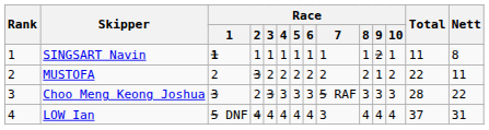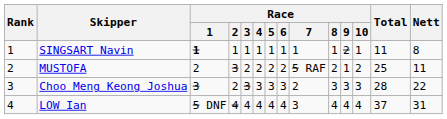MUSTOFA | Race / 7: 2 -> 5 RAF
MUSTOFA | Total: 22 -> 25
Choo Meng Keong Joshua | Race / 7: 5 RAF -> 2
